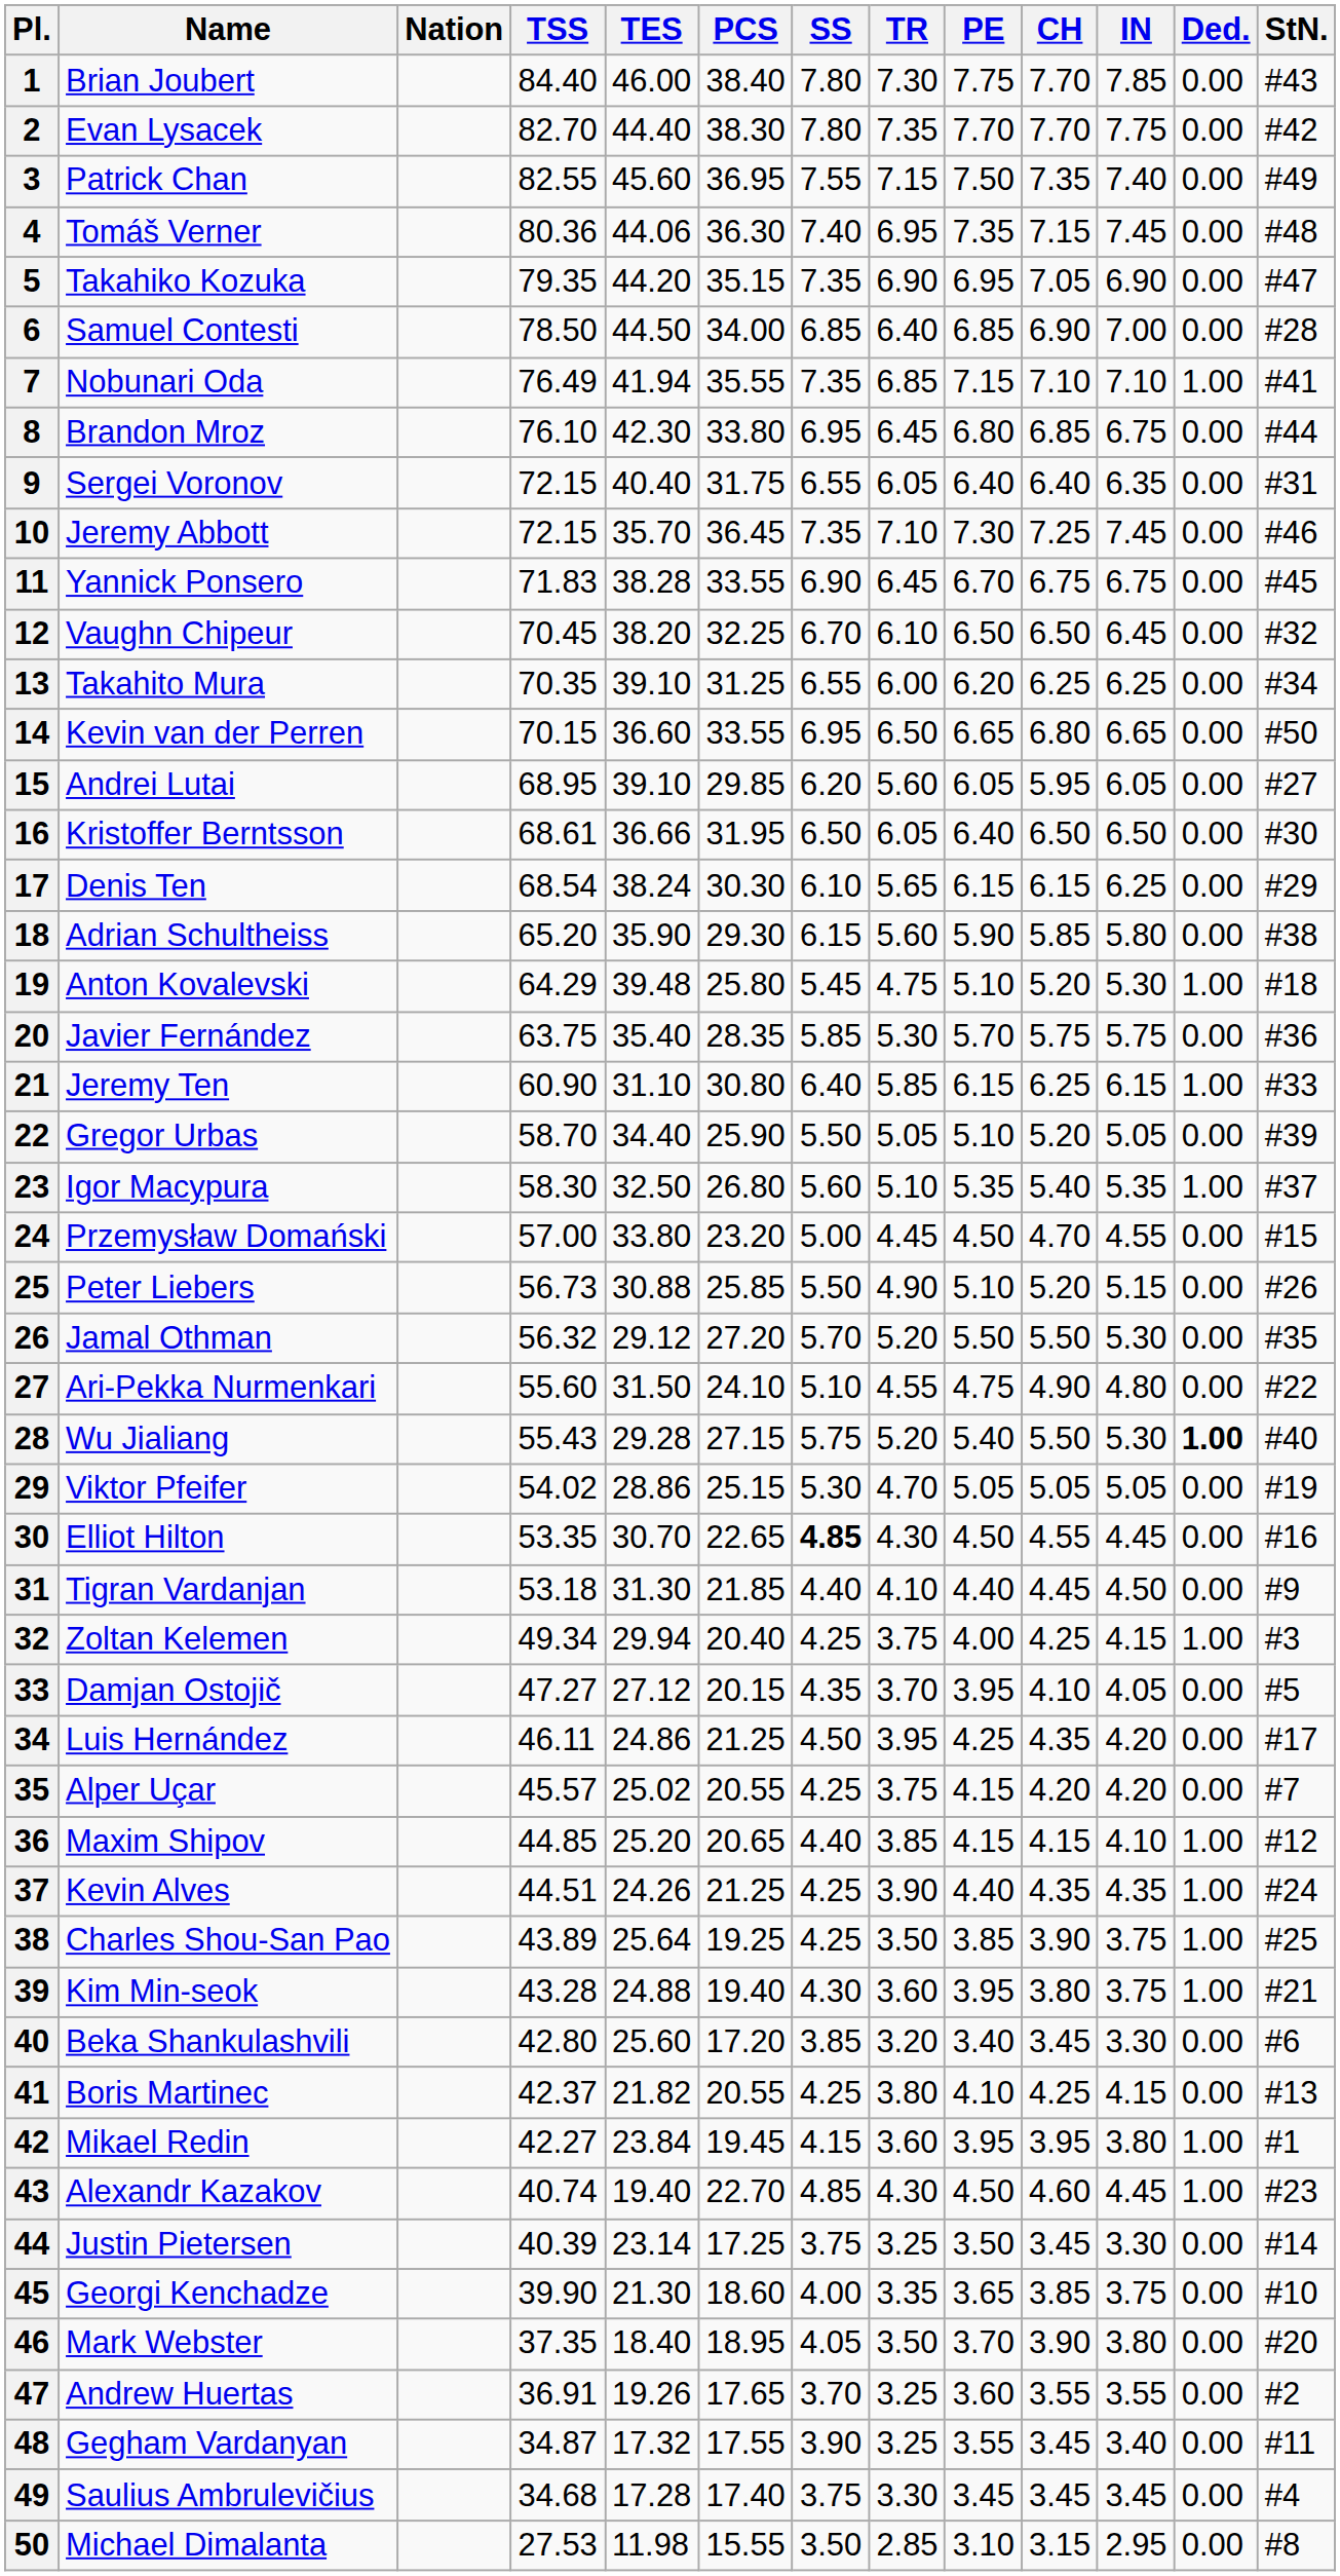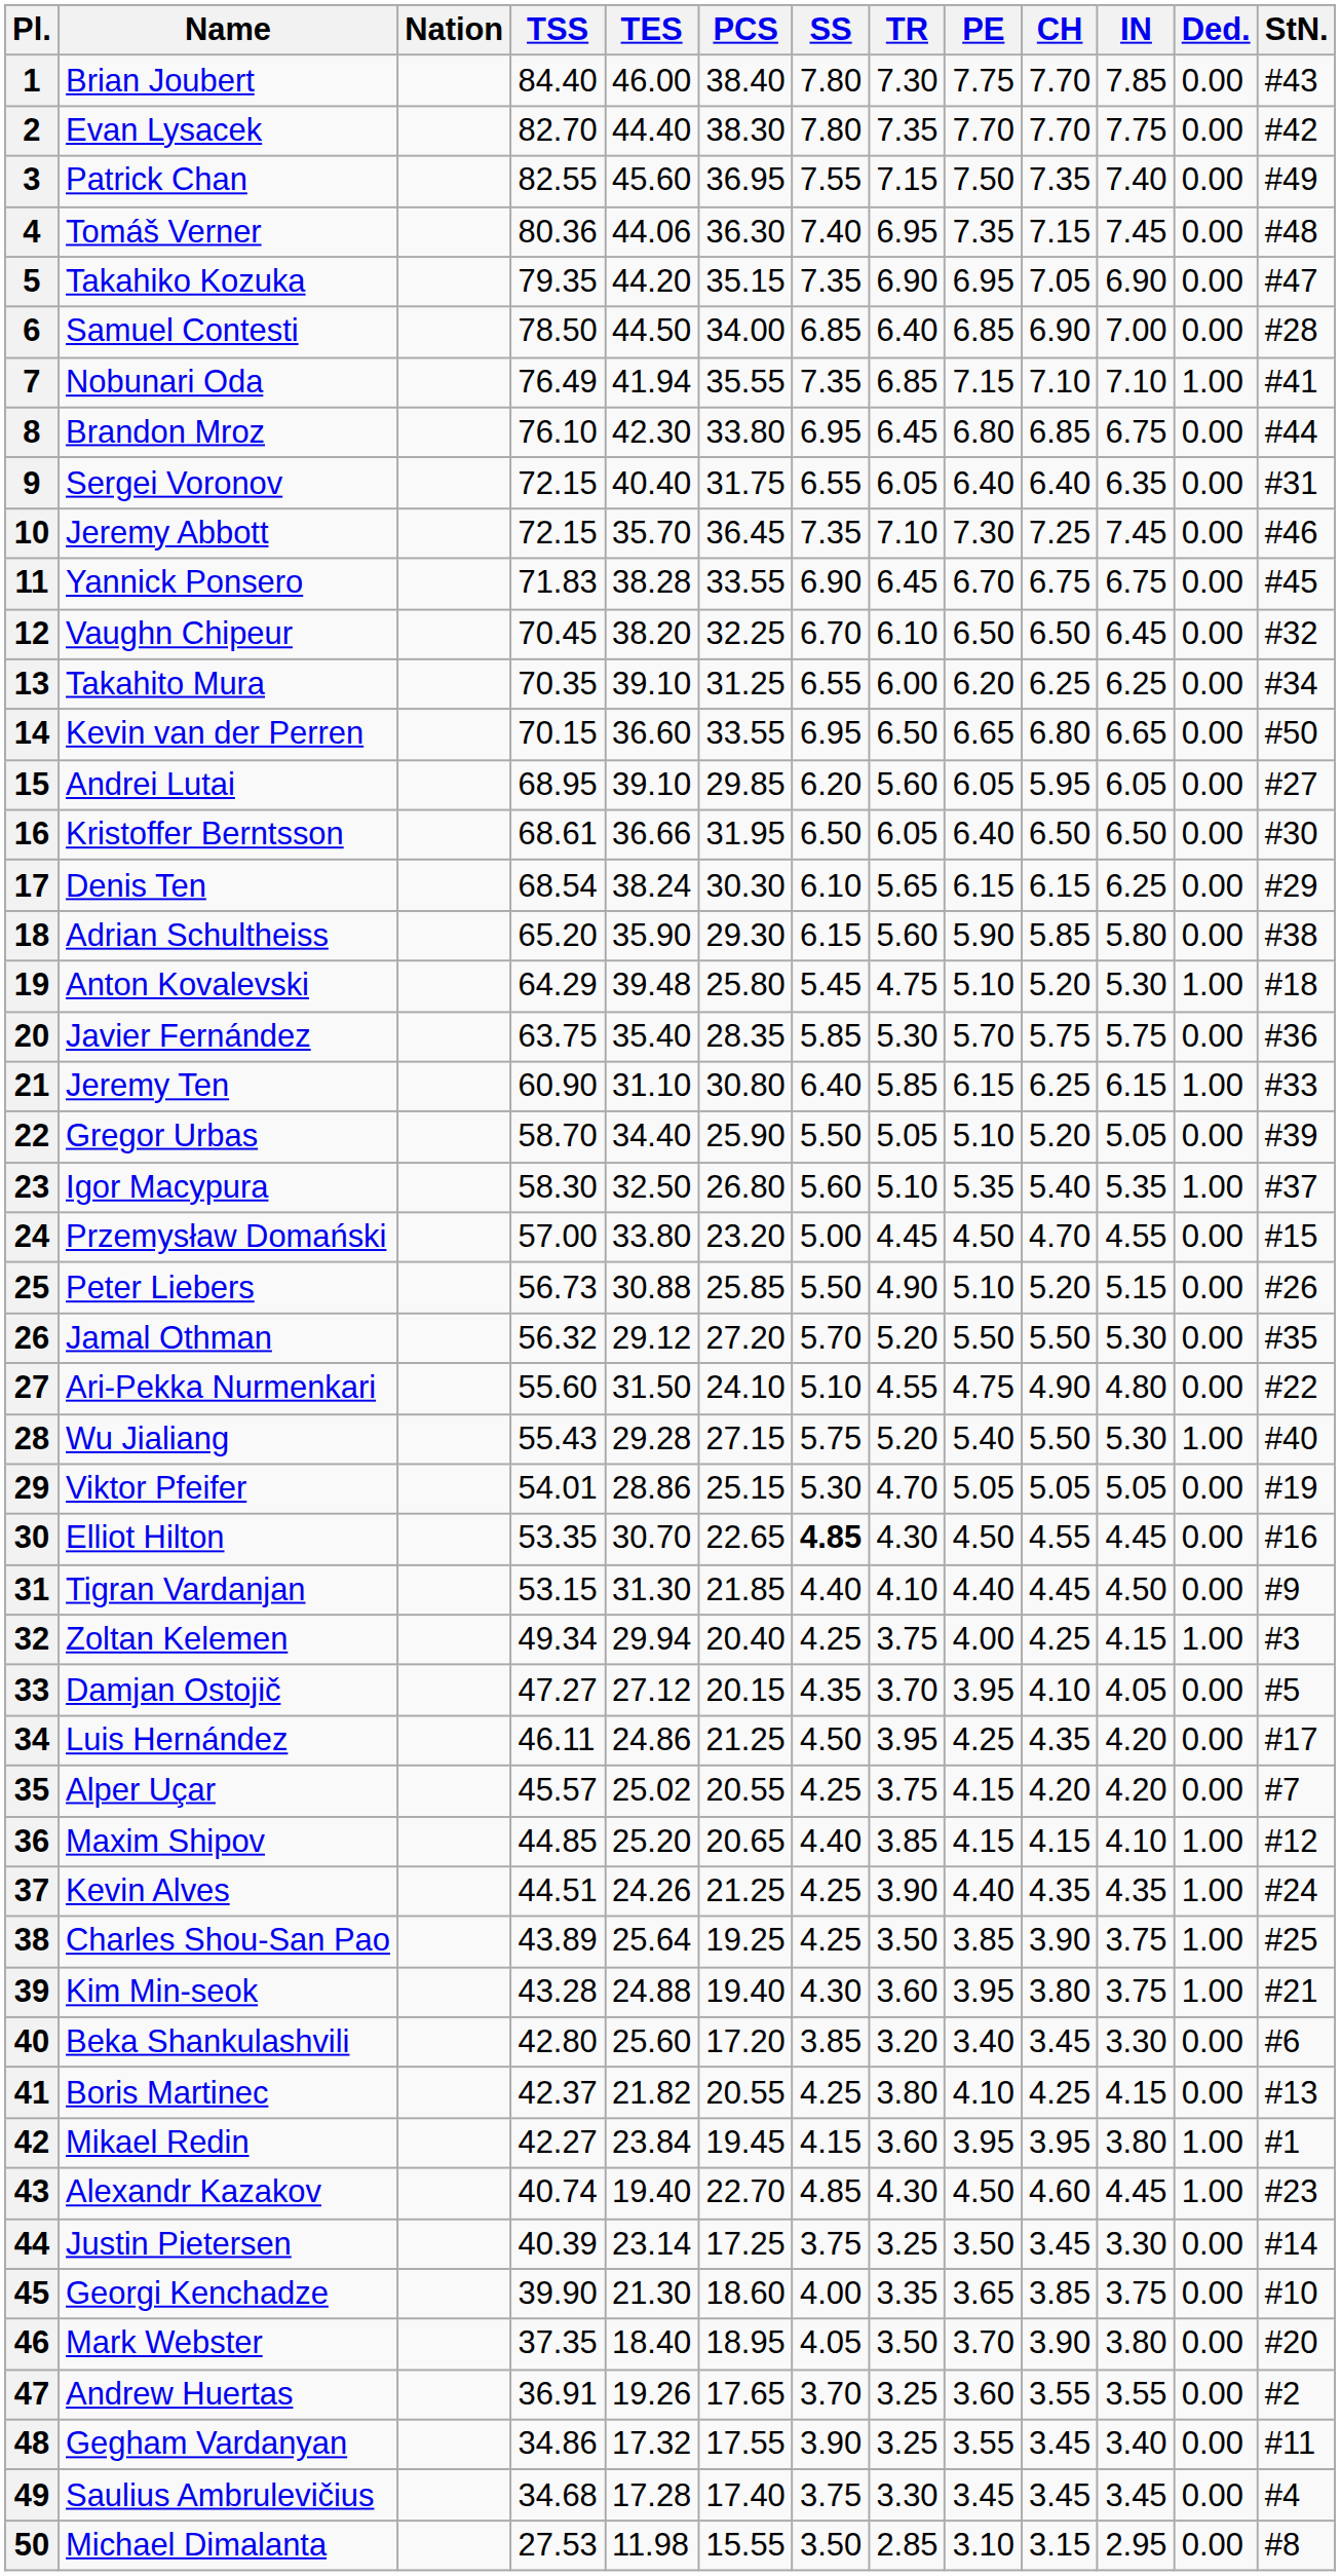28 | Ded.: bold -> normal
29 | TSS: 54.02 -> 54.01
31 | TSS: 53.18 -> 53.15
48 | TSS: 34.87 -> 34.86
